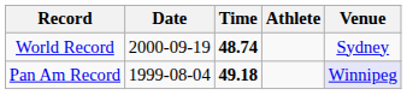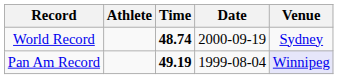columns swapped: Athlete <-> Date
Pan Am Record | Time: 49.18 -> 49.19
